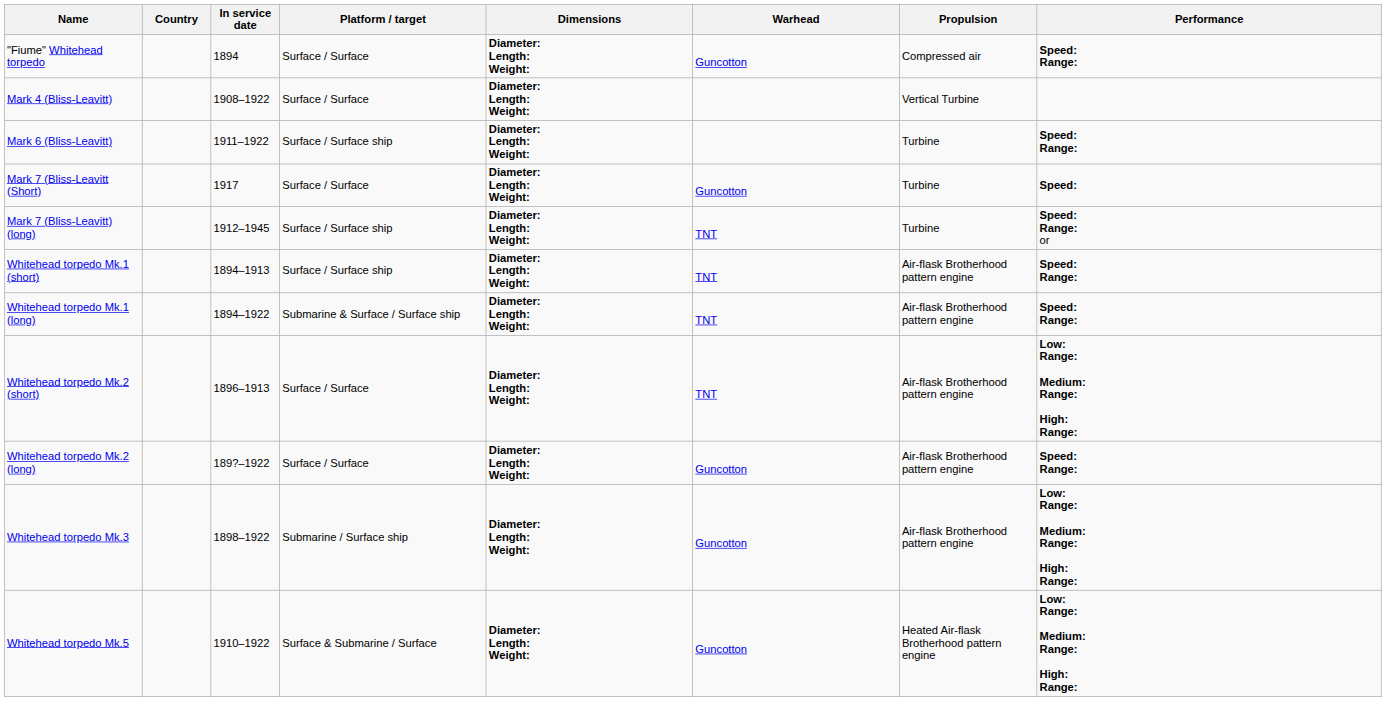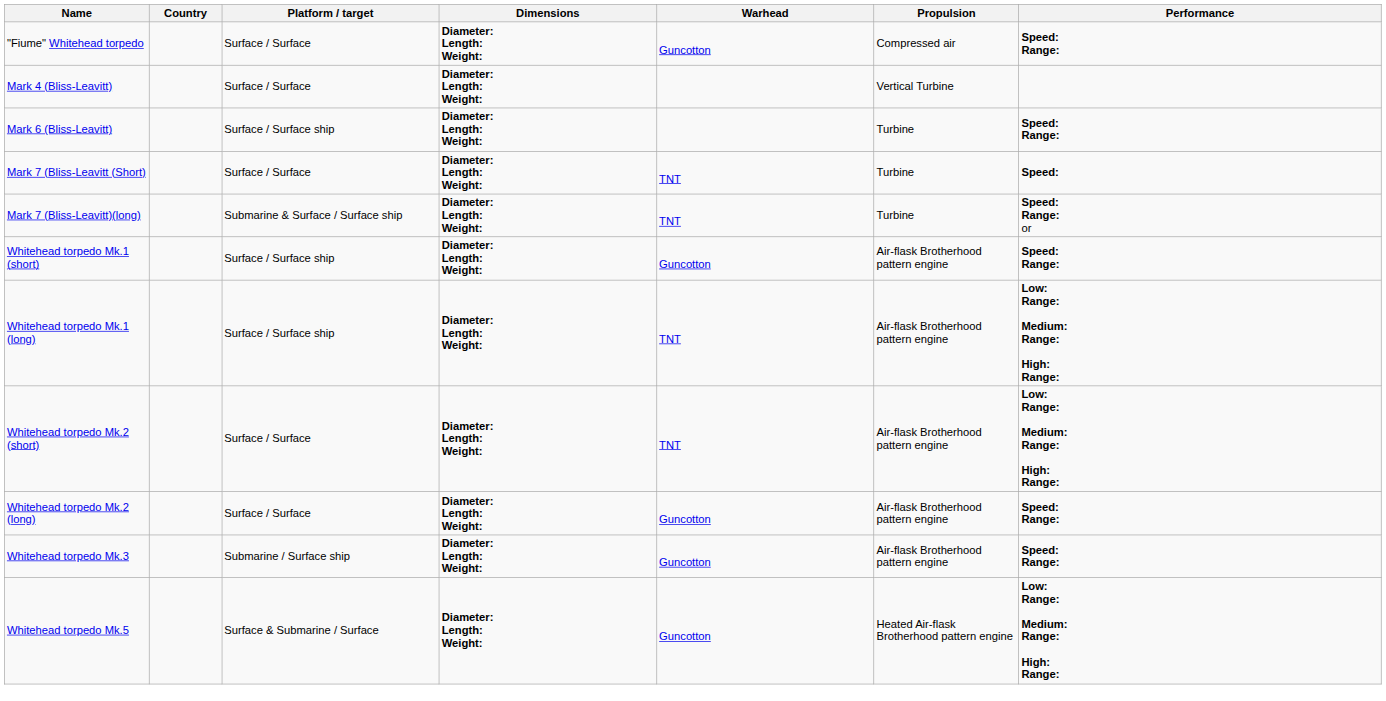- column: In service date | 1894 | 1908–1922 | 1911–1922 | 1917 | 1912–1945 | 1894–1913 | 1894–1922 | 1896–1913 | 189?–1922 | 1898–1922 | 1910–1922
Mark 7 (Bliss-Leavitt (Short) | Warhead: Guncotton -> TNT
Mark 7 (Bliss-Leavitt)(long) | Platform / target: Surface / Surface ship -> Submarine & Surface / Surface ship
Whitehead torpedo Mk.1 (short) | Warhead: TNT -> Guncotton
Whitehead torpedo Mk.1 (long) | Platform / target: Submarine & Surface / Surface ship -> Surface / Surface ship
Whitehead torpedo Mk.1 (long) | Performance: Speed: Range: -> Low: Range: Medium: Range: High: Range:
Whitehead torpedo Mk.3 | Performance: Low: Range: Medium: Range: High: Range: -> Speed: Range:
